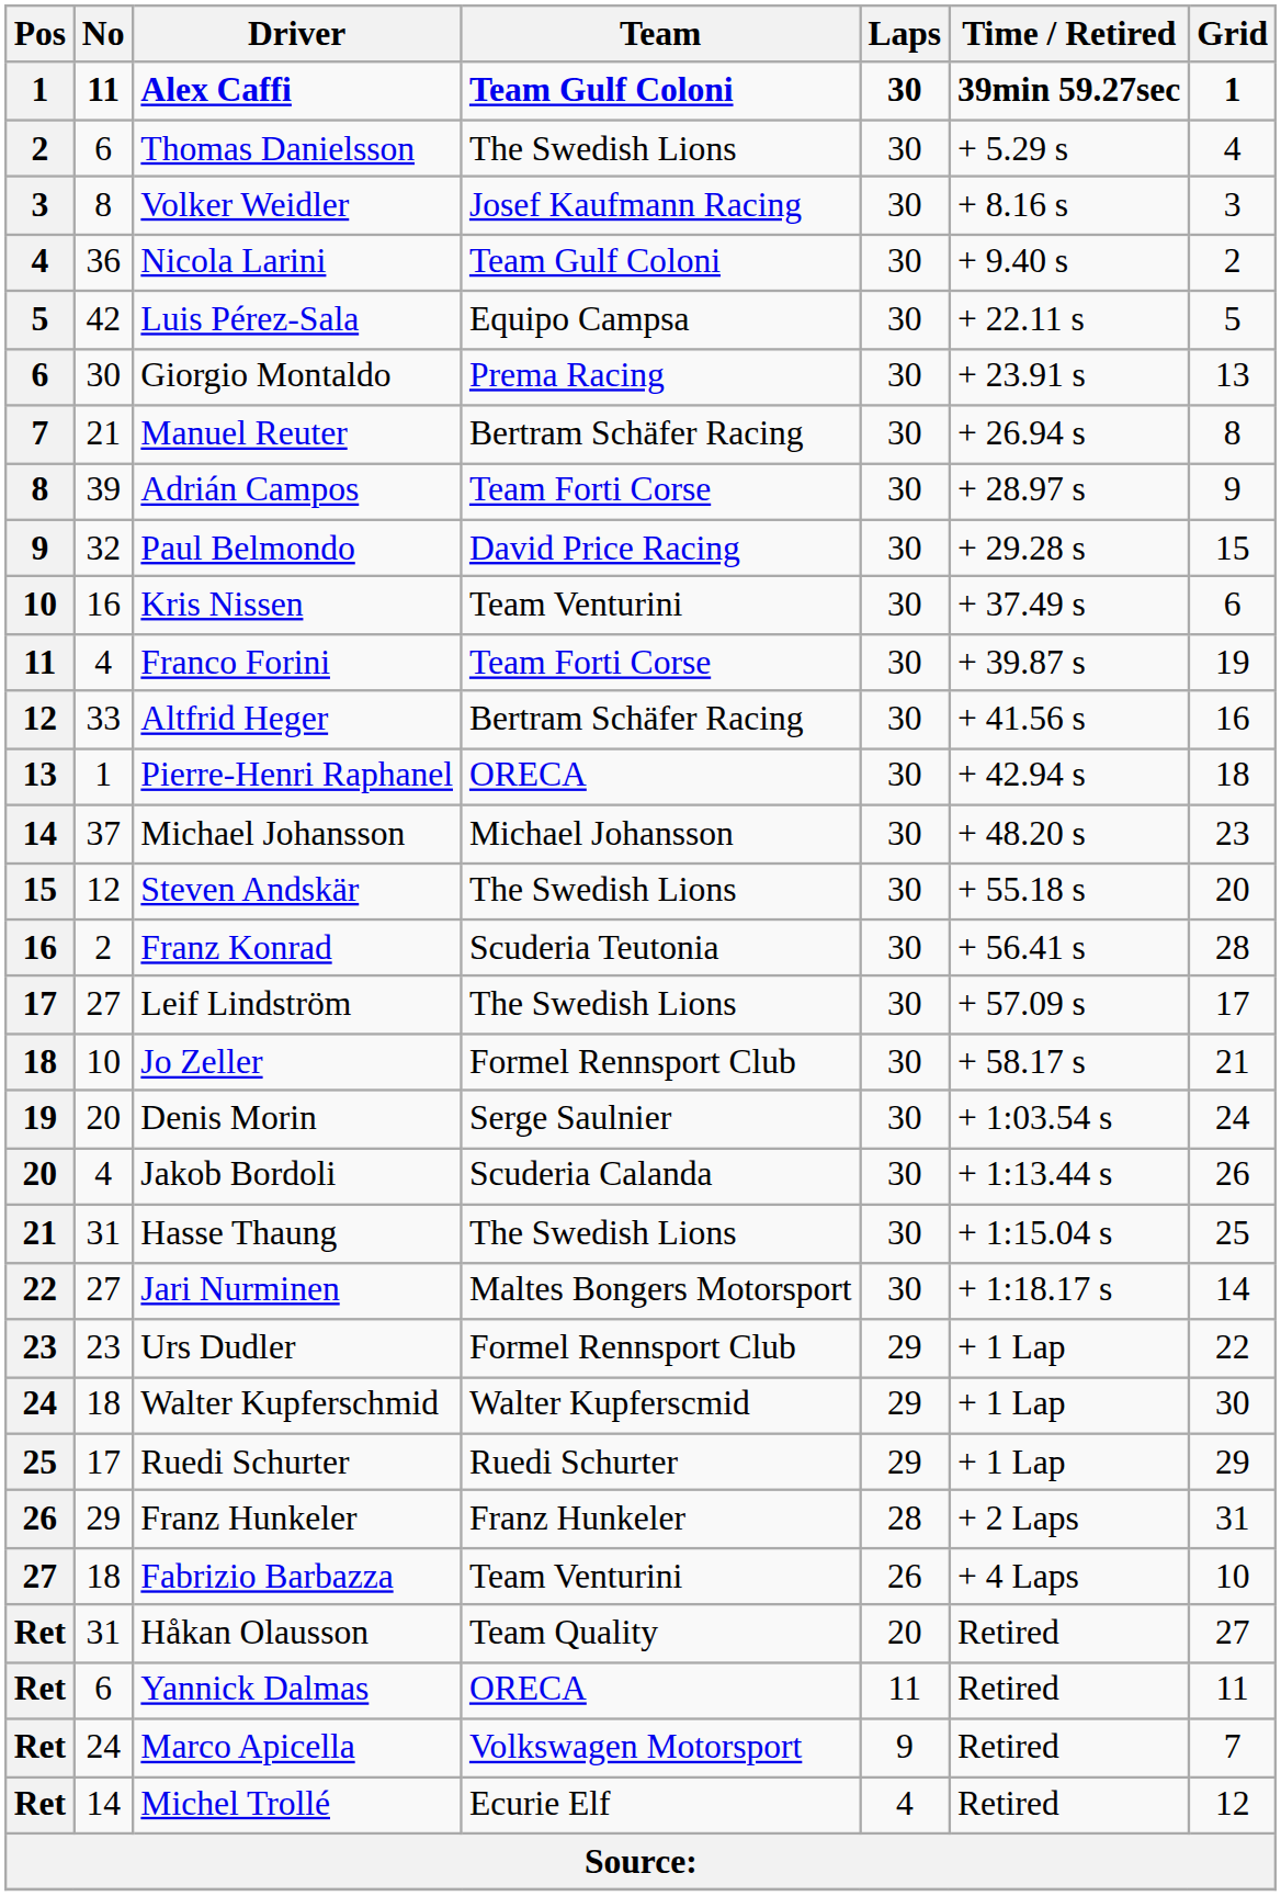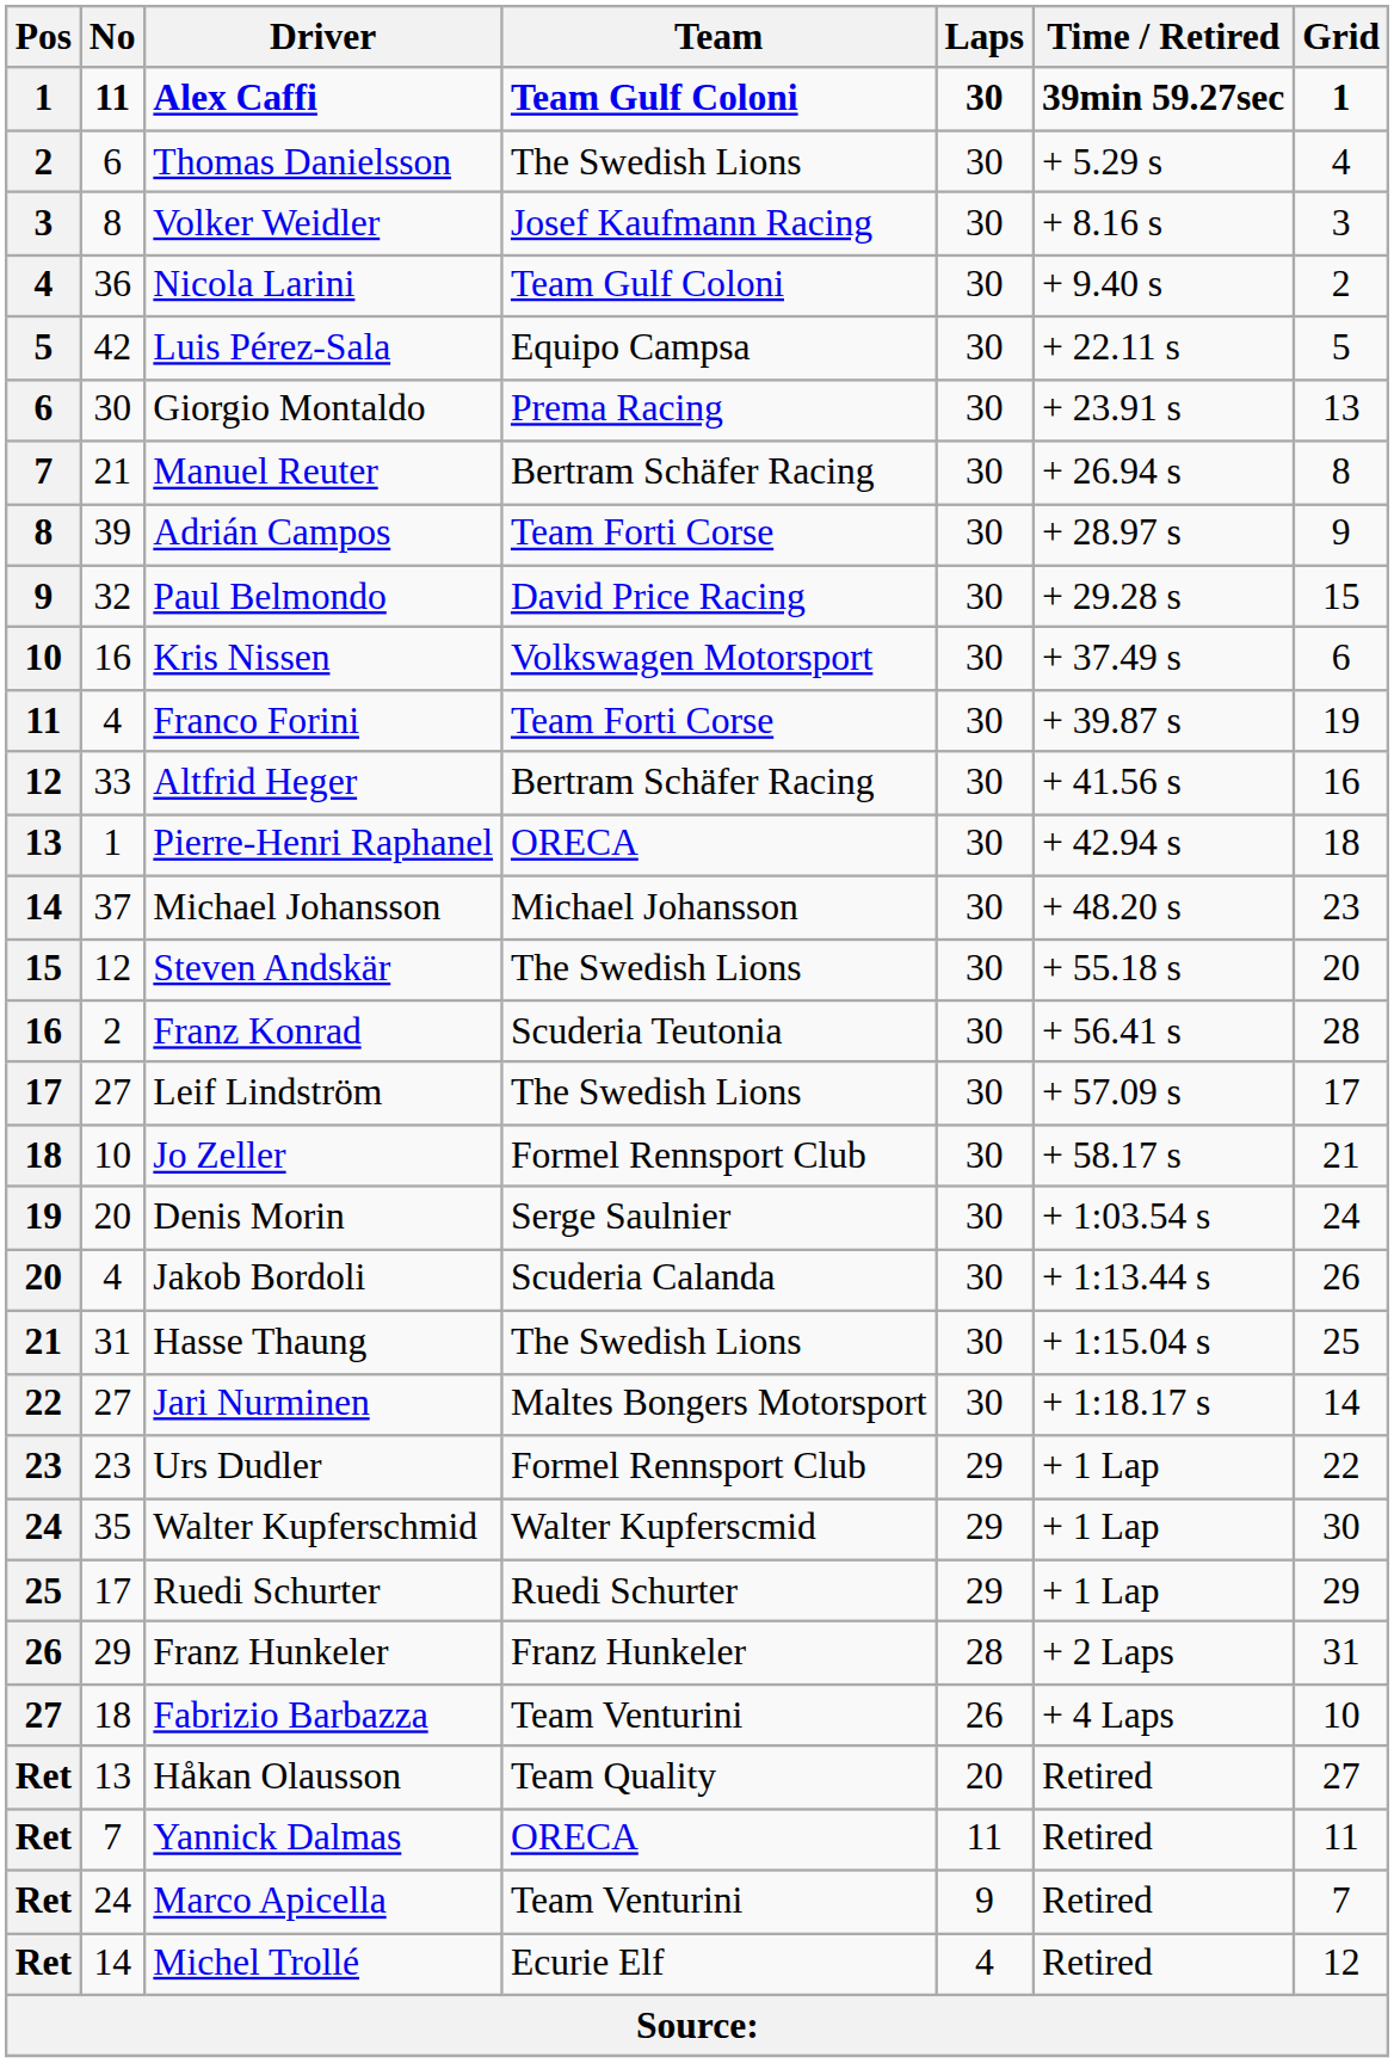Kris Nissen | Team: Team Venturini -> Volkswagen Motorsport
Walter Kupferschmid | No: 18 -> 35
Håkan Olausson | No: 31 -> 13
Yannick Dalmas | No: 6 -> 7
Marco Apicella | Team: Volkswagen Motorsport -> Team Venturini
